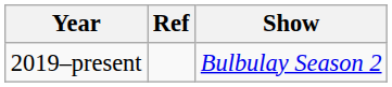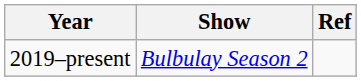columns swapped: Show <-> Ref
